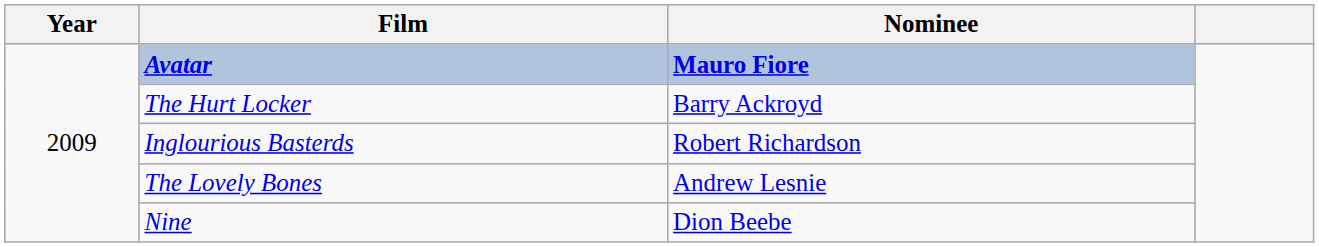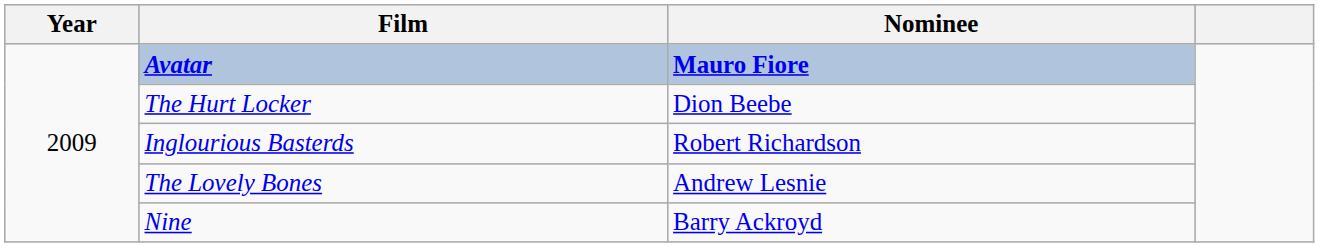The Hurt Locker | Nominee: Barry Ackroyd -> Dion Beebe
Nine | Nominee: Dion Beebe -> Barry Ackroyd
